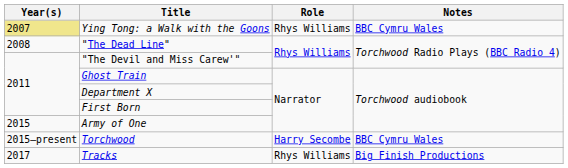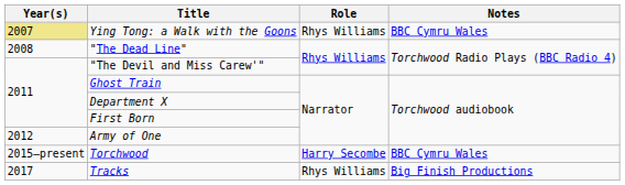Army of One | Year(s): 2015 -> 2012
